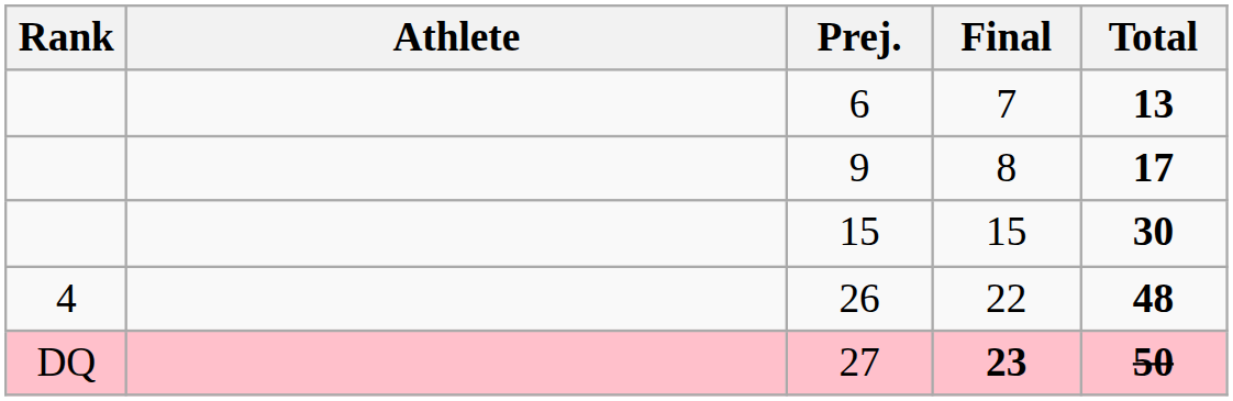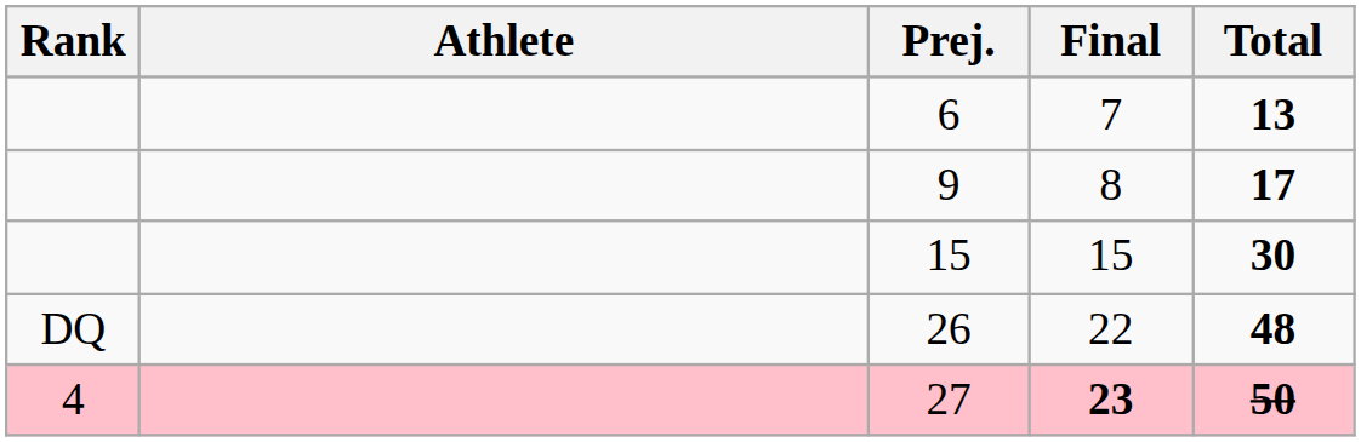26 | Rank: 4 -> DQ
27 | Rank: DQ -> 4
